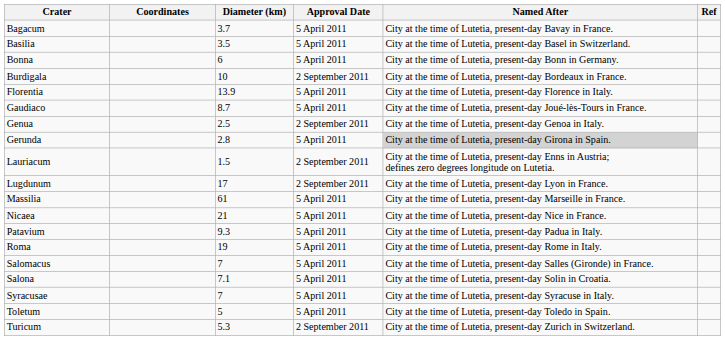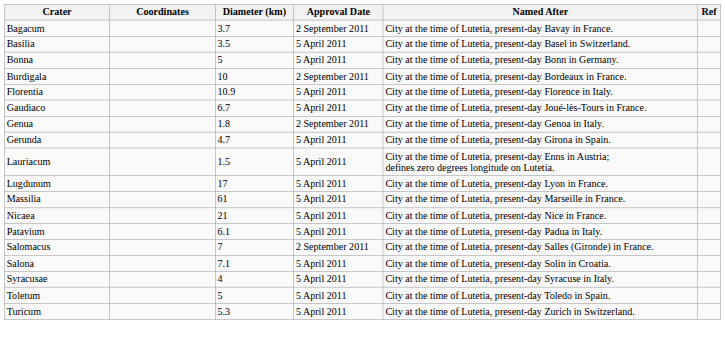Bagacum | Approval Date: 5 April 2011 -> 2 September 2011
Bonna | Diameter (km): 6 -> 5
Florentia | Diameter (km): 13.9 -> 10.9
Gaudiaco | Diameter (km): 8.7 -> 6.7
Genua | Diameter (km): 2.5 -> 1.8
Gerunda | Diameter (km): 2.8 -> 4.7
Gerunda | Named After: lightgrey background -> no background
Lauriacum | Approval Date: 2 September 2011 -> 5 April 2011
Lugdunum | Approval Date: 2 September 2011 -> 5 April 2011
Patavium | Diameter (km): 9.3 -> 6.1
- row: Roma | 19 | 5 April 2011 | City at the time of Lutetia, present-day Rome in Italy.
Salomacus | Approval Date: 5 April 2011 -> 2 September 2011
Syracusae | Diameter (km): 7 -> 4
Turicum | Approval Date: 2 September 2011 -> 5 April 2011
